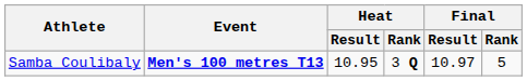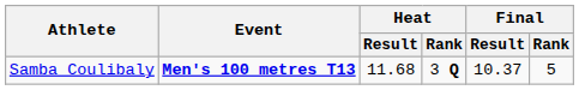Samba Coulibaly | Heat / Result: 10.95 -> 11.68
Samba Coulibaly | Final / Result: 10.97 -> 10.37
